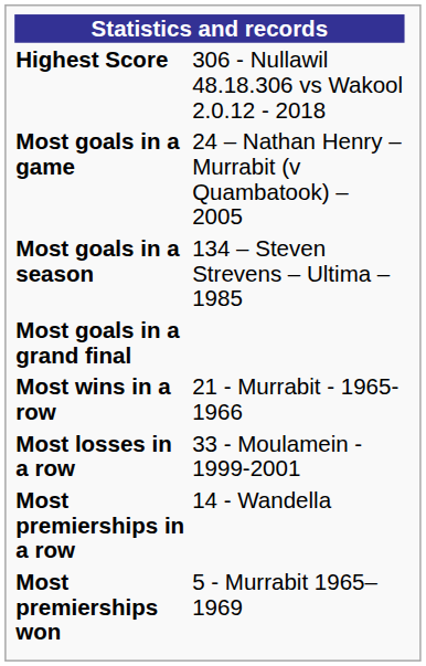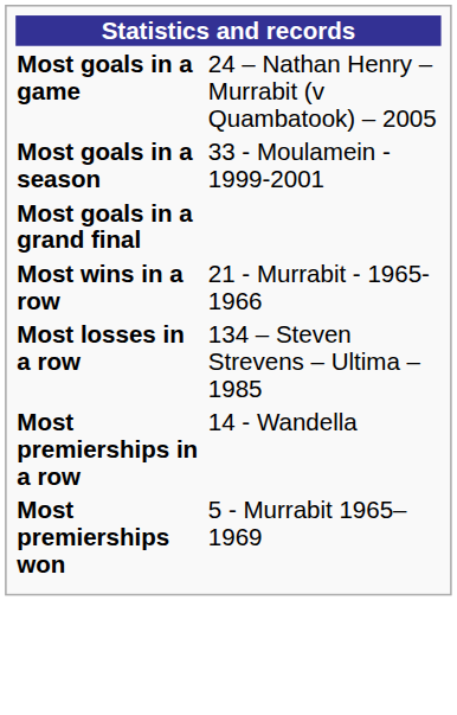- row: Highest Score | 306 - Nullawil 48.18.306 vs Wakool 2.0.12 - 2018
Most goals in a season | column 2: 134 – Steven Strevens – Ultima – 1985 -> 33 - Moulamein - 1999-2001
Most losses in a row | column 2: 33 - Moulamein - 1999-2001 -> 134 – Steven Strevens – Ultima – 1985
